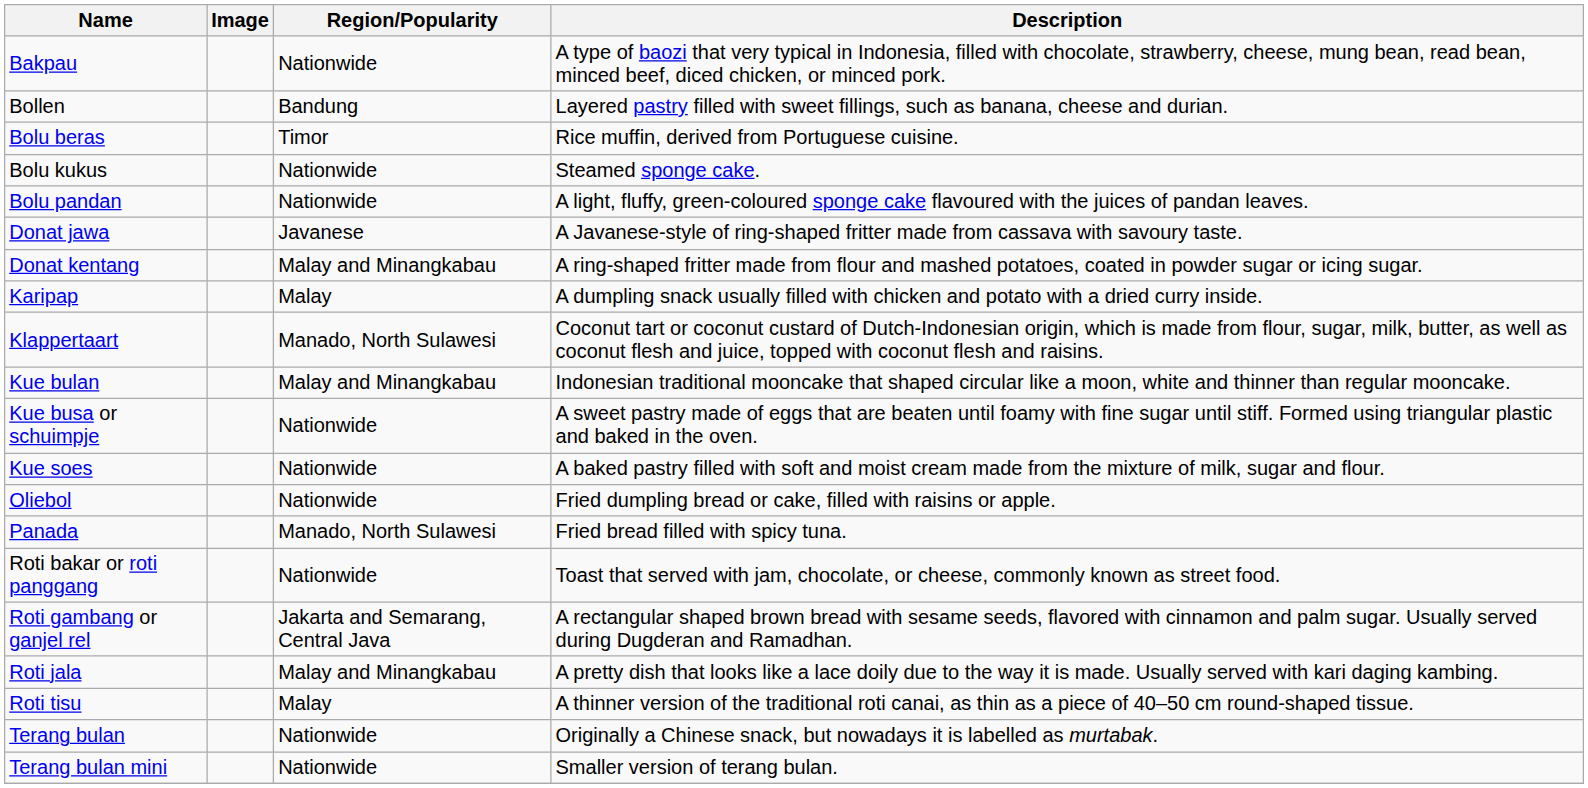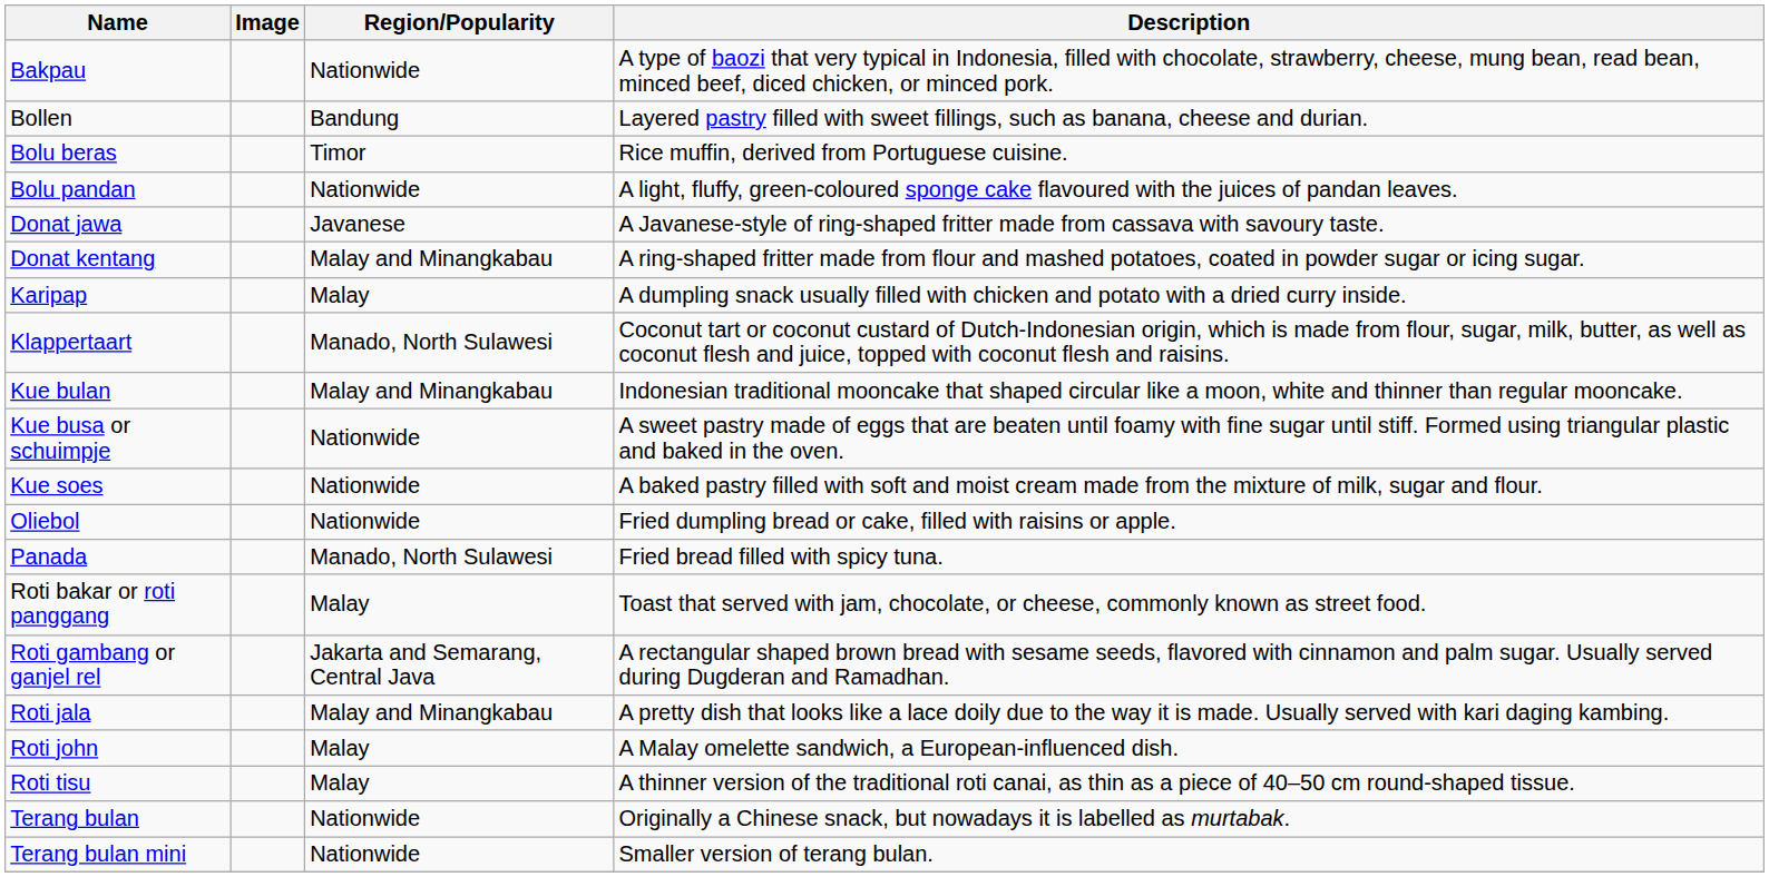- row: Bolu kukus | Nationwide | Steamed sponge cake.
Roti bakar or roti panggang | Region/Popularity: Nationwide -> Malay
+ row: Roti john | Malay | A Malay omelette sandwich, a European-influenced dish.
